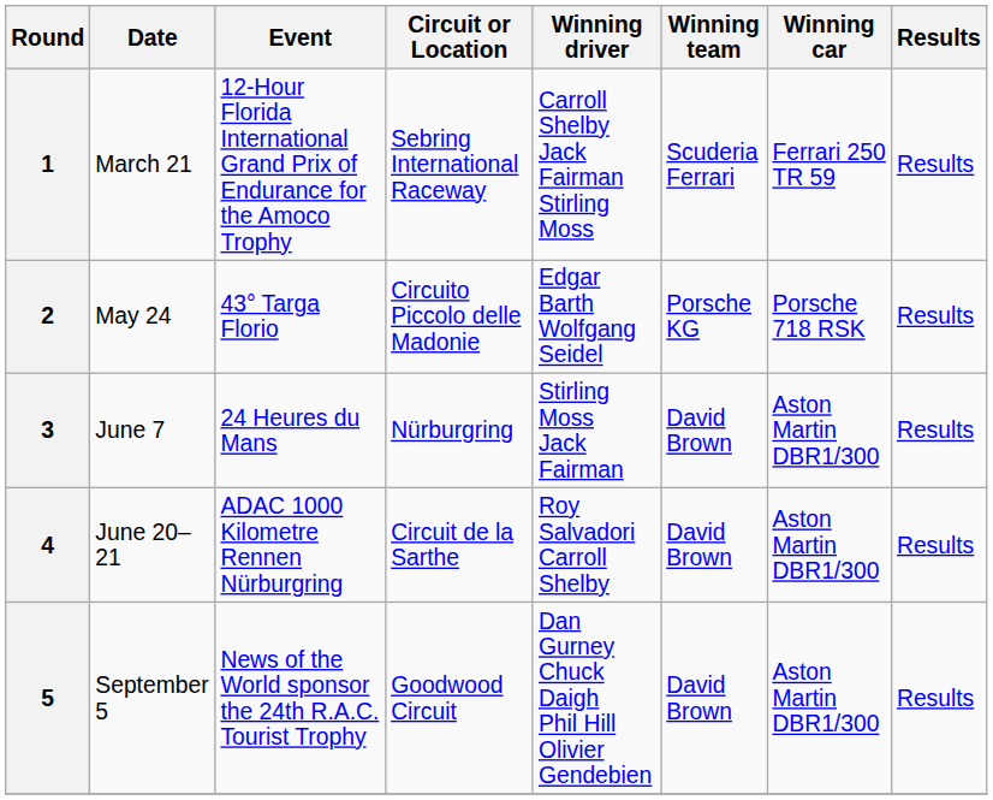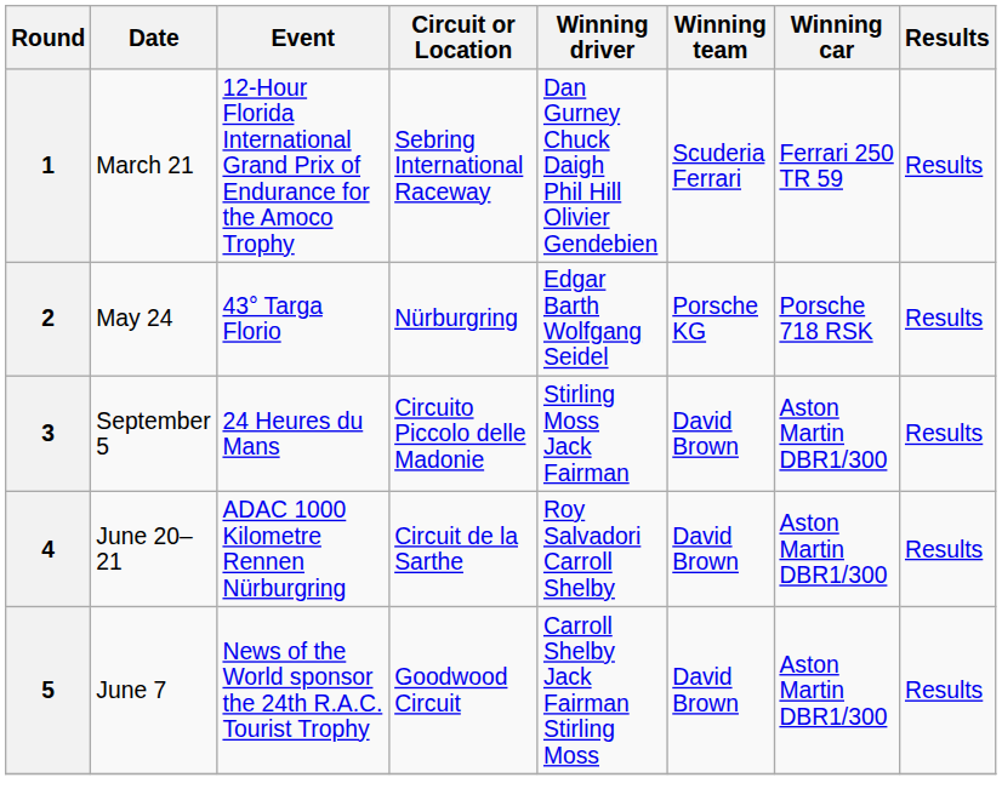1 | Winning driver: Carroll Shelby Jack Fairman Stirling Moss -> Dan Gurney Chuck Daigh Phil Hill Olivier Gendebien
2 | Circuit or Location: Circuito Piccolo delle Madonie -> Nürburgring
3 | Date: June 7 -> September 5
3 | Circuit or Location: Nürburgring -> Circuito Piccolo delle Madonie
5 | Date: September 5 -> June 7
5 | Winning driver: Dan Gurney Chuck Daigh Phil Hill Olivier Gendebien -> Carroll Shelby Jack Fairman Stirling Moss
